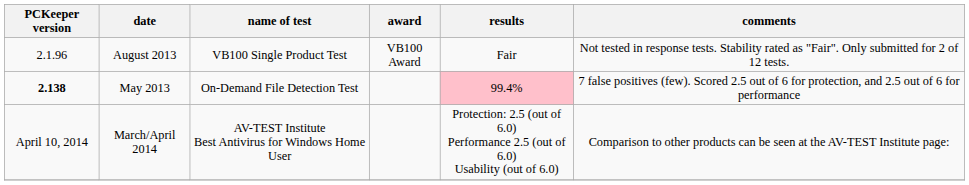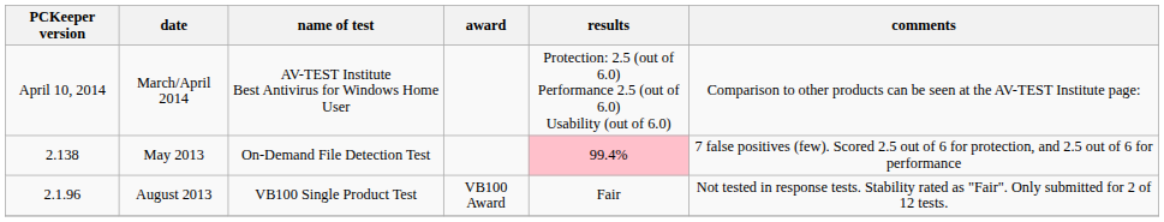rows swapped: August 2013 <-> March/April 2014
May 2013 | PCKeeper version: bold -> normal
